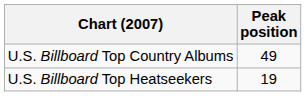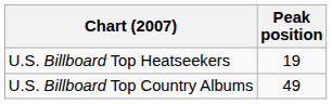rows swapped: U.S. Billboard Top Country Albums <-> U.S. Billboard Top Heatseekers
